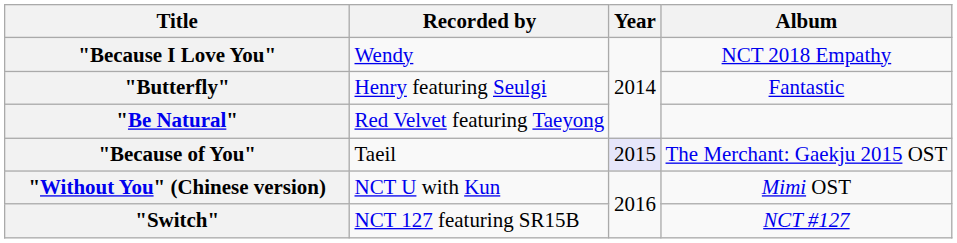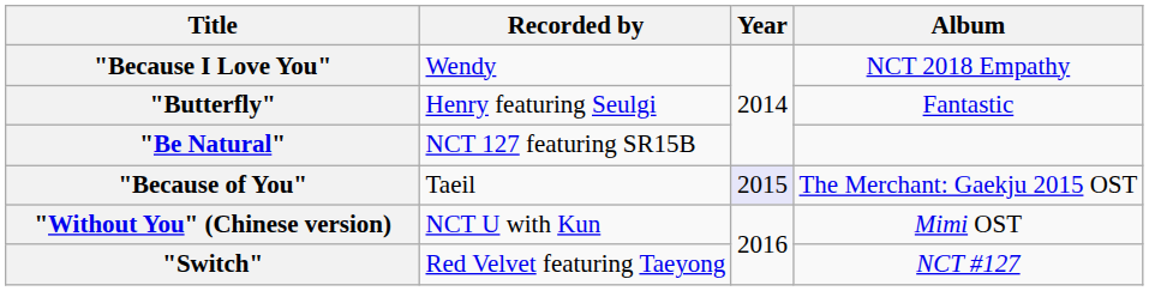"Be Natural" | Recorded by: Red Velvet featuring Taeyong -> NCT 127 featuring SR15B
"Switch" | Recorded by: NCT 127 featuring SR15B -> Red Velvet featuring Taeyong
